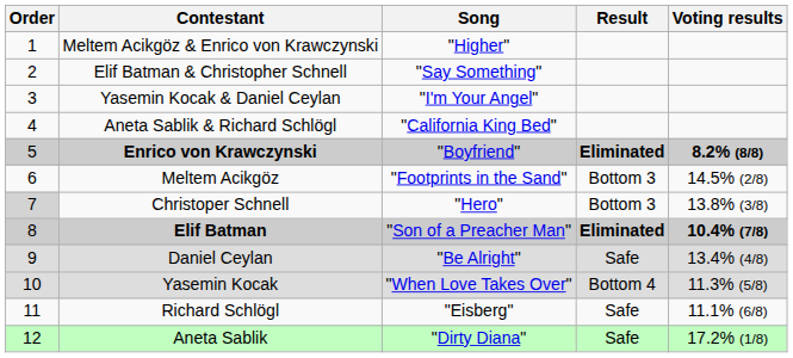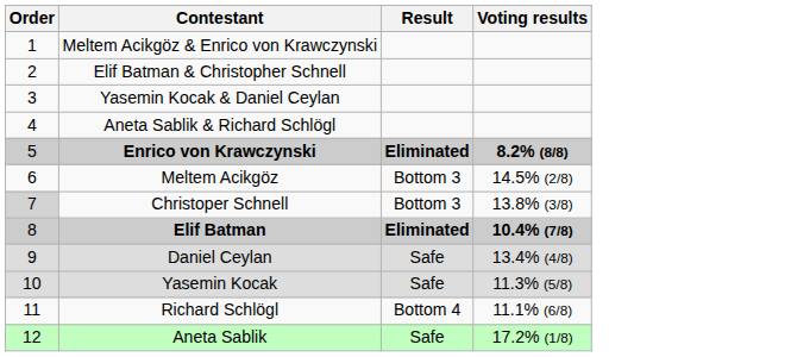- column: Song | "Higher" | "Say Something" | "I'm Your Angel" | "California King Bed" | "Boyfriend" | "Footprints in the Sand" | "Hero" | "Son of a Preacher Man" | "Be Alright" | "When Love Takes Over" | "Eisberg" | "Dirty Diana"
Yasemin Kocak | Result: Bottom 4 -> Safe
Richard Schlögl | Result: Safe -> Bottom 4
